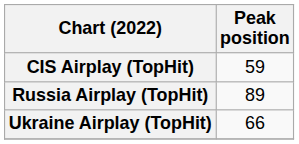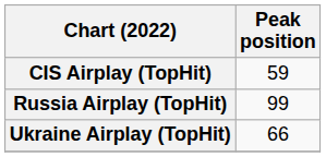Russia Airplay (TopHit) | Peak position: 89 -> 99
